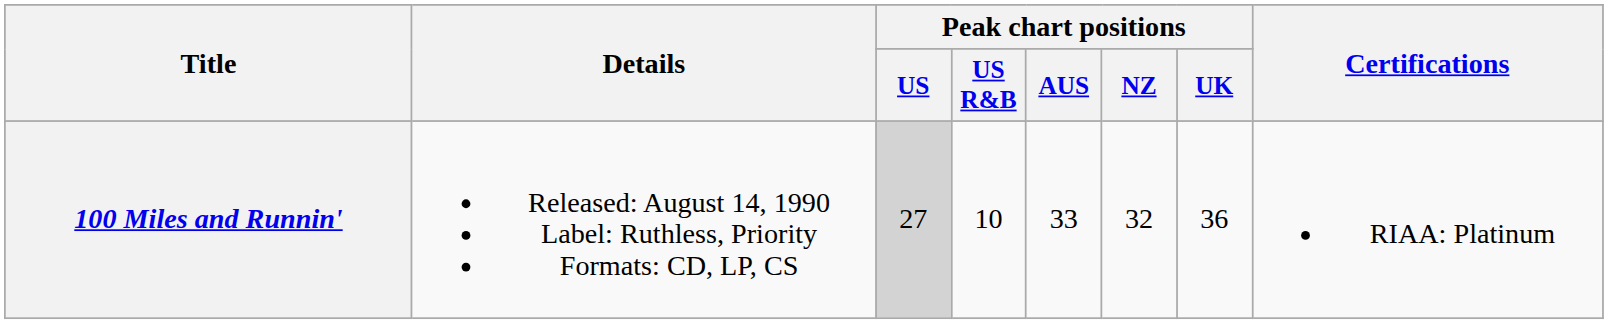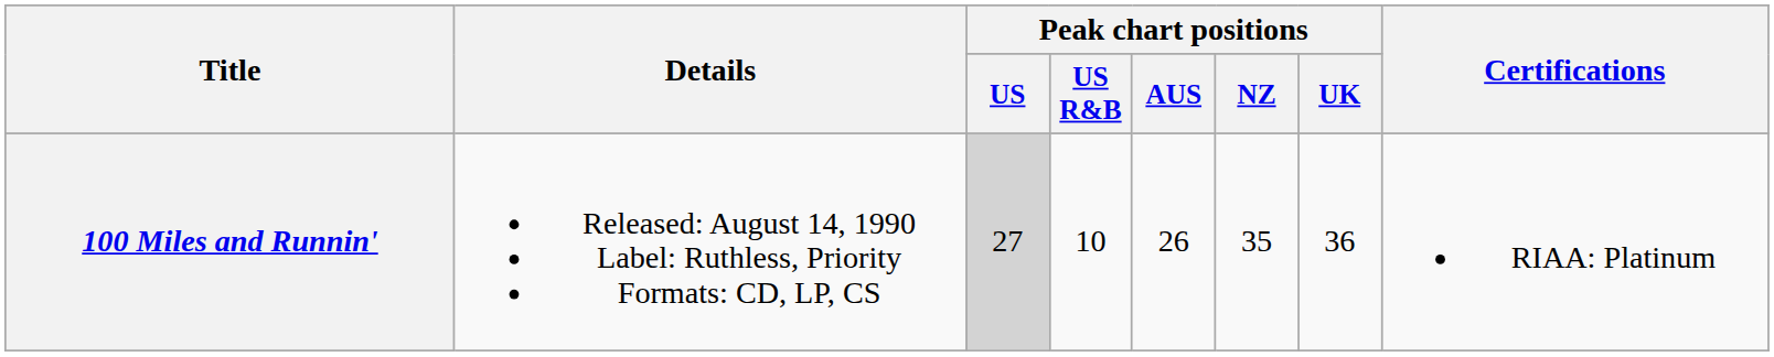100 Miles and Runnin' | Peak chart positions / AUS: 33 -> 26
100 Miles and Runnin' | Peak chart positions / NZ: 32 -> 35
